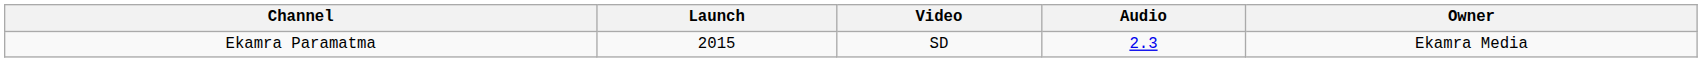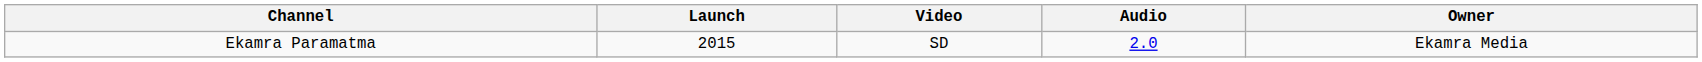Ekamra Paramatma | Audio: 2.3 -> 2.0
